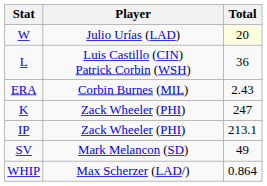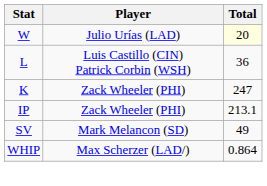- row: ERA | Corbin Burnes (MIL) | 2.43
